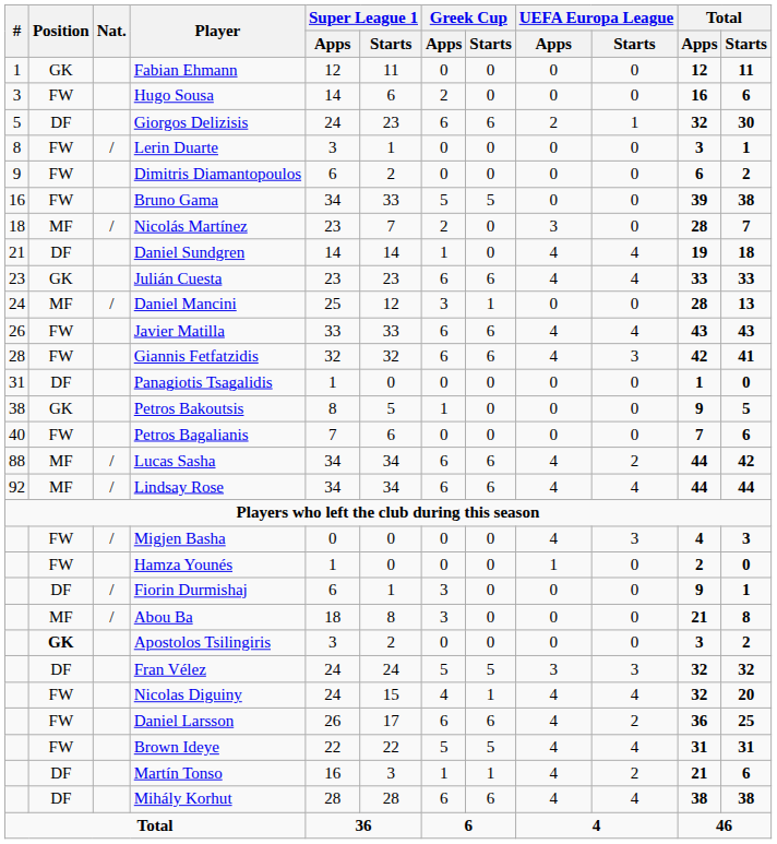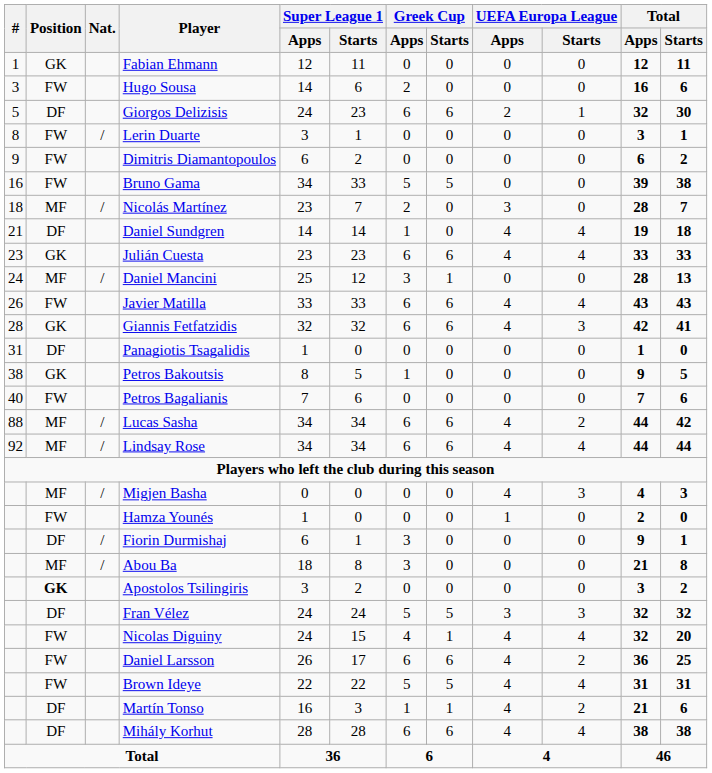Giannis Fetfatzidis | Position: FW -> GK
Migjen Basha | Position: FW -> MF
